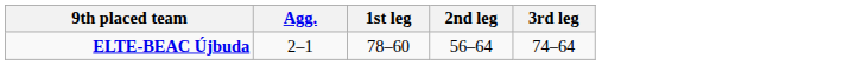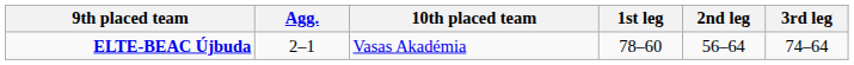+ column: 10th placed team | Vasas Akadémia
